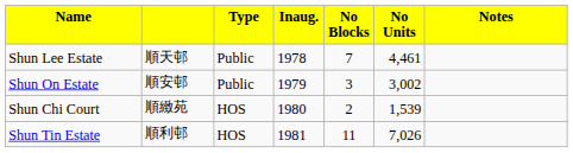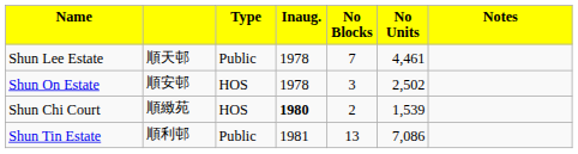Shun On Estate | column 3: Public -> HOS
Shun On Estate | column 4: 1979 -> 1978
Shun On Estate | column 6: 3,002 -> 2,502
Shun Chi Court | column 4: normal -> bold
Shun Tin Estate | column 3: HOS -> Public
Shun Tin Estate | column 5: 11 -> 13
Shun Tin Estate | column 6: 7,026 -> 7,086
